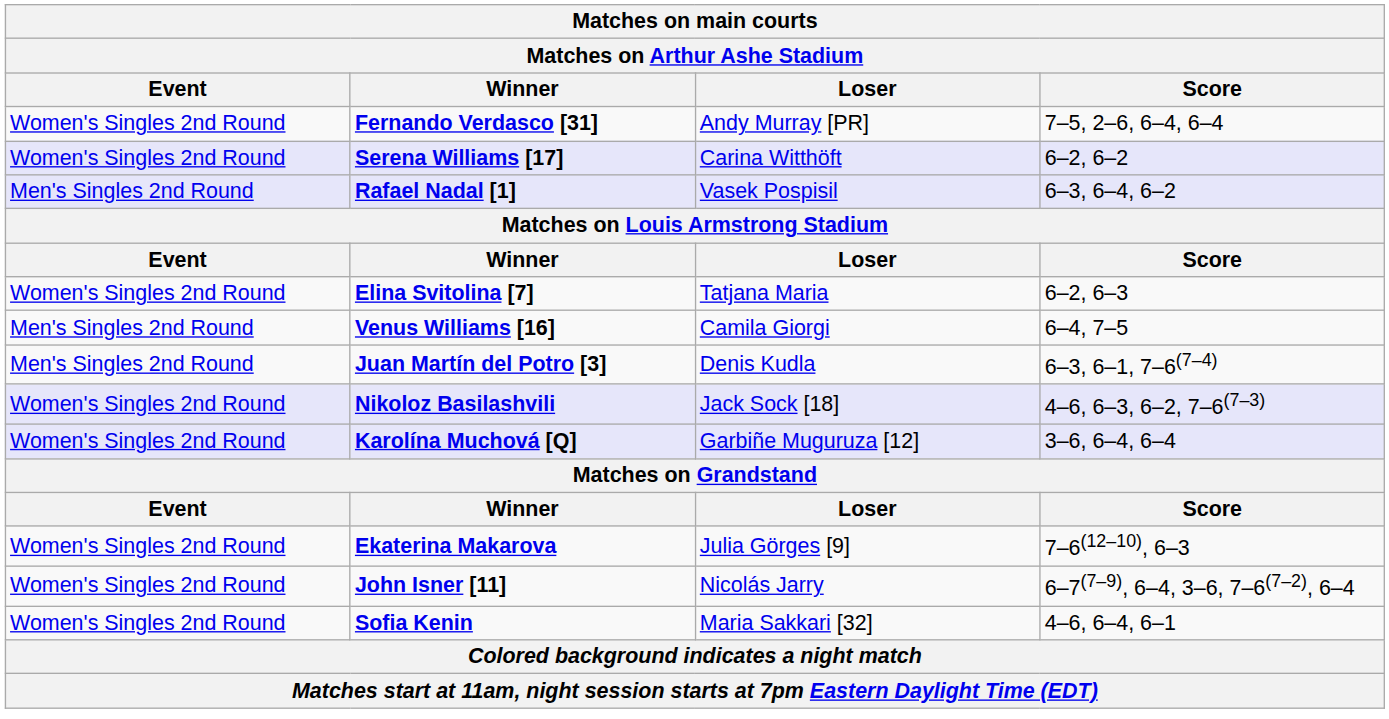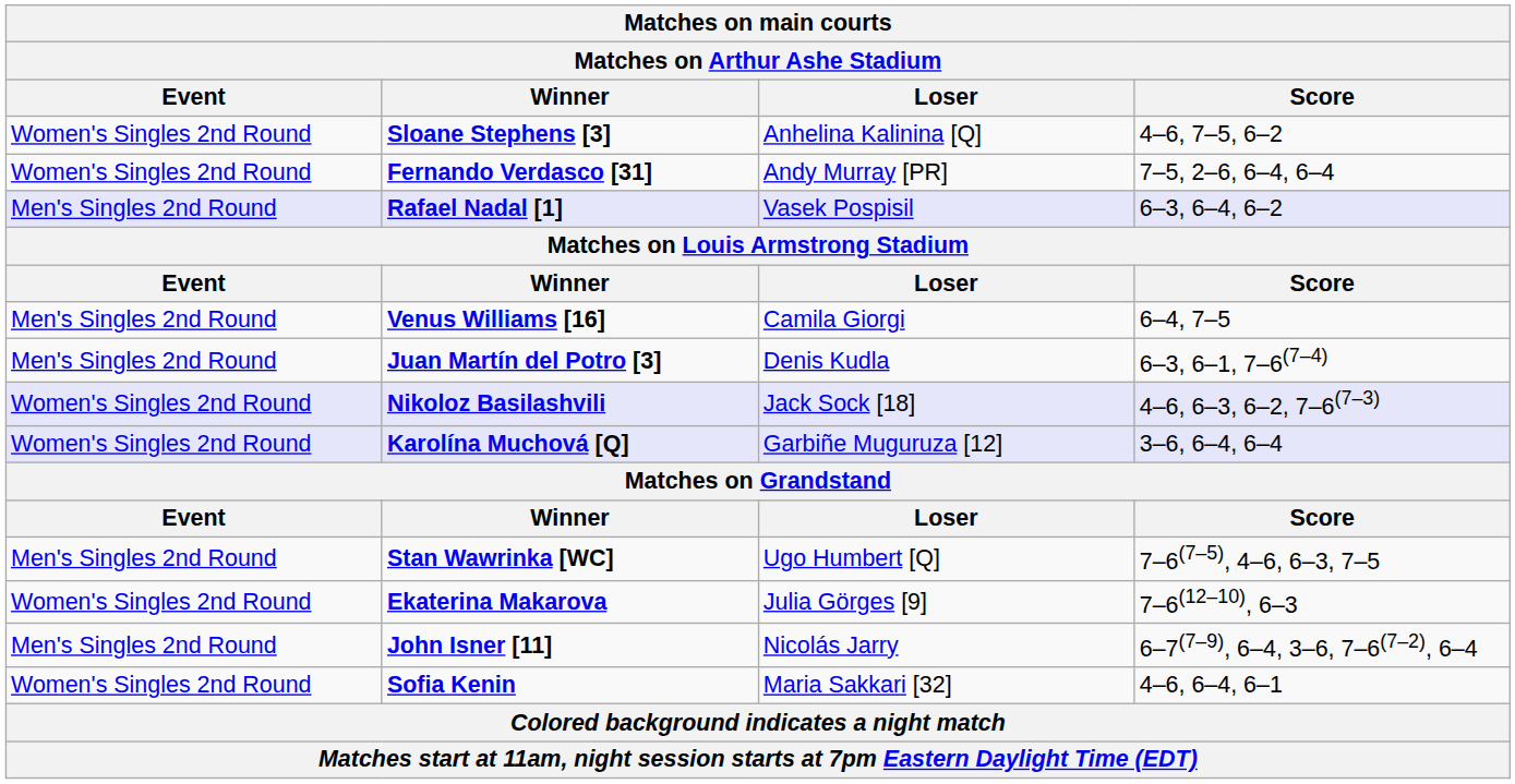+ row: Women's Singles 2nd Round | Sloane Stephens [3] | Anhelina Kalinina [Q] | 4–6, 7–5, 6–2
- row: Women's Singles 2nd Round | Serena Williams [17] | Carina Witthöft | 6–2, 6–2
- row: Women's Singles 2nd Round | Elina Svitolina [7] | Tatjana Maria | 6–2, 6–3
+ row: Men's Singles 2nd Round | Stan Wawrinka [WC] | Ugo Humbert [Q] | 7–6(7–5), 4–6, 6–3, 7–5
John Isner [11] | Event: Women's Singles 2nd Round -> Men's Singles 2nd Round
